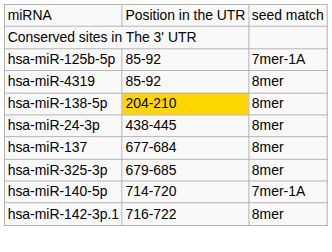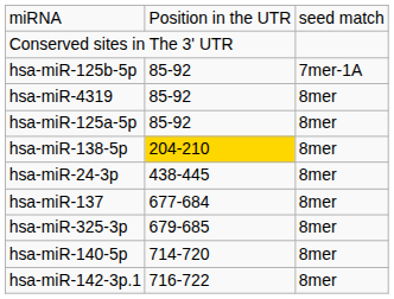+ row: hsa-miR-125a-5p | 85-92 | 8mer
hsa-miR-140-5p | column 3: 7mer-1A -> 8mer
